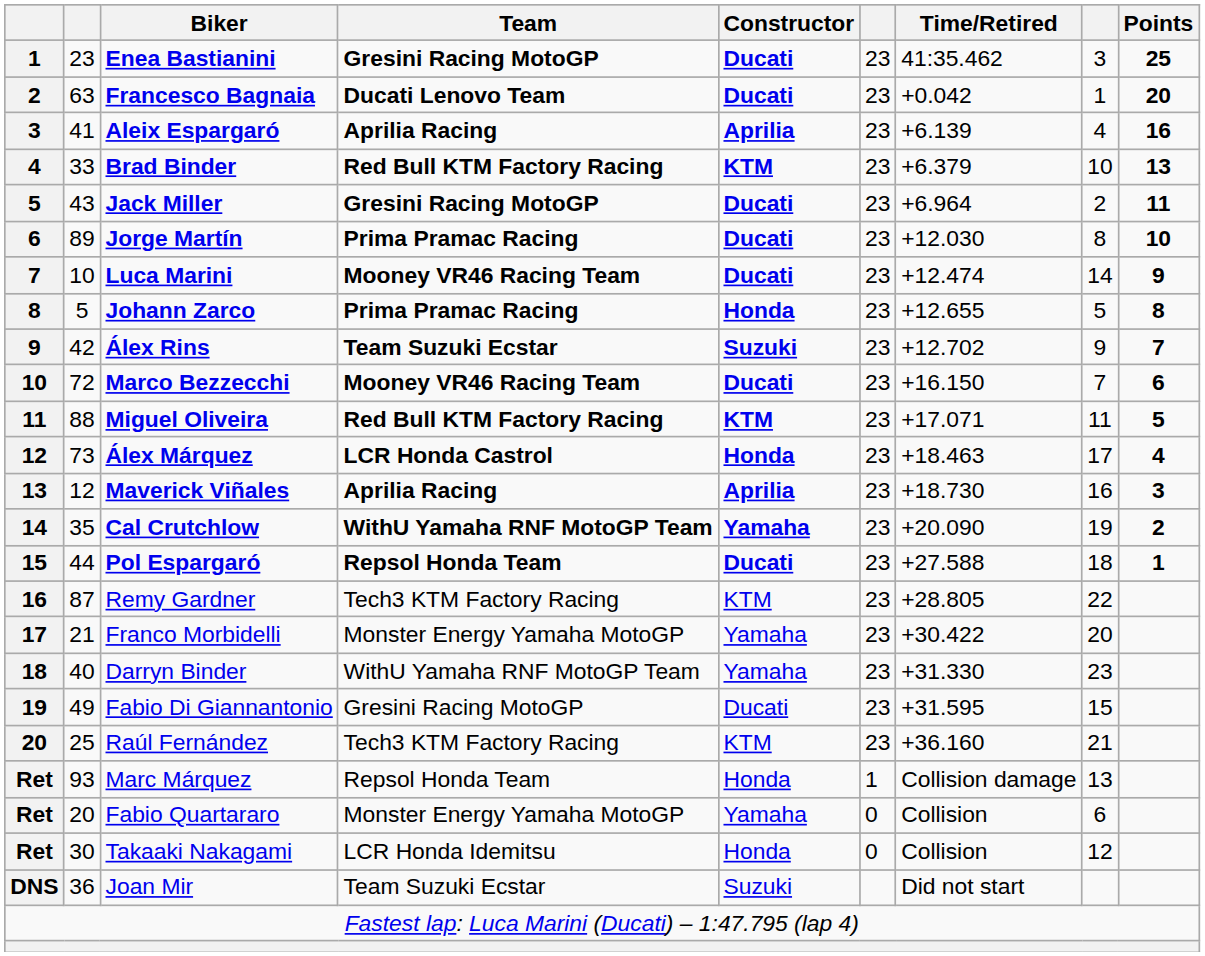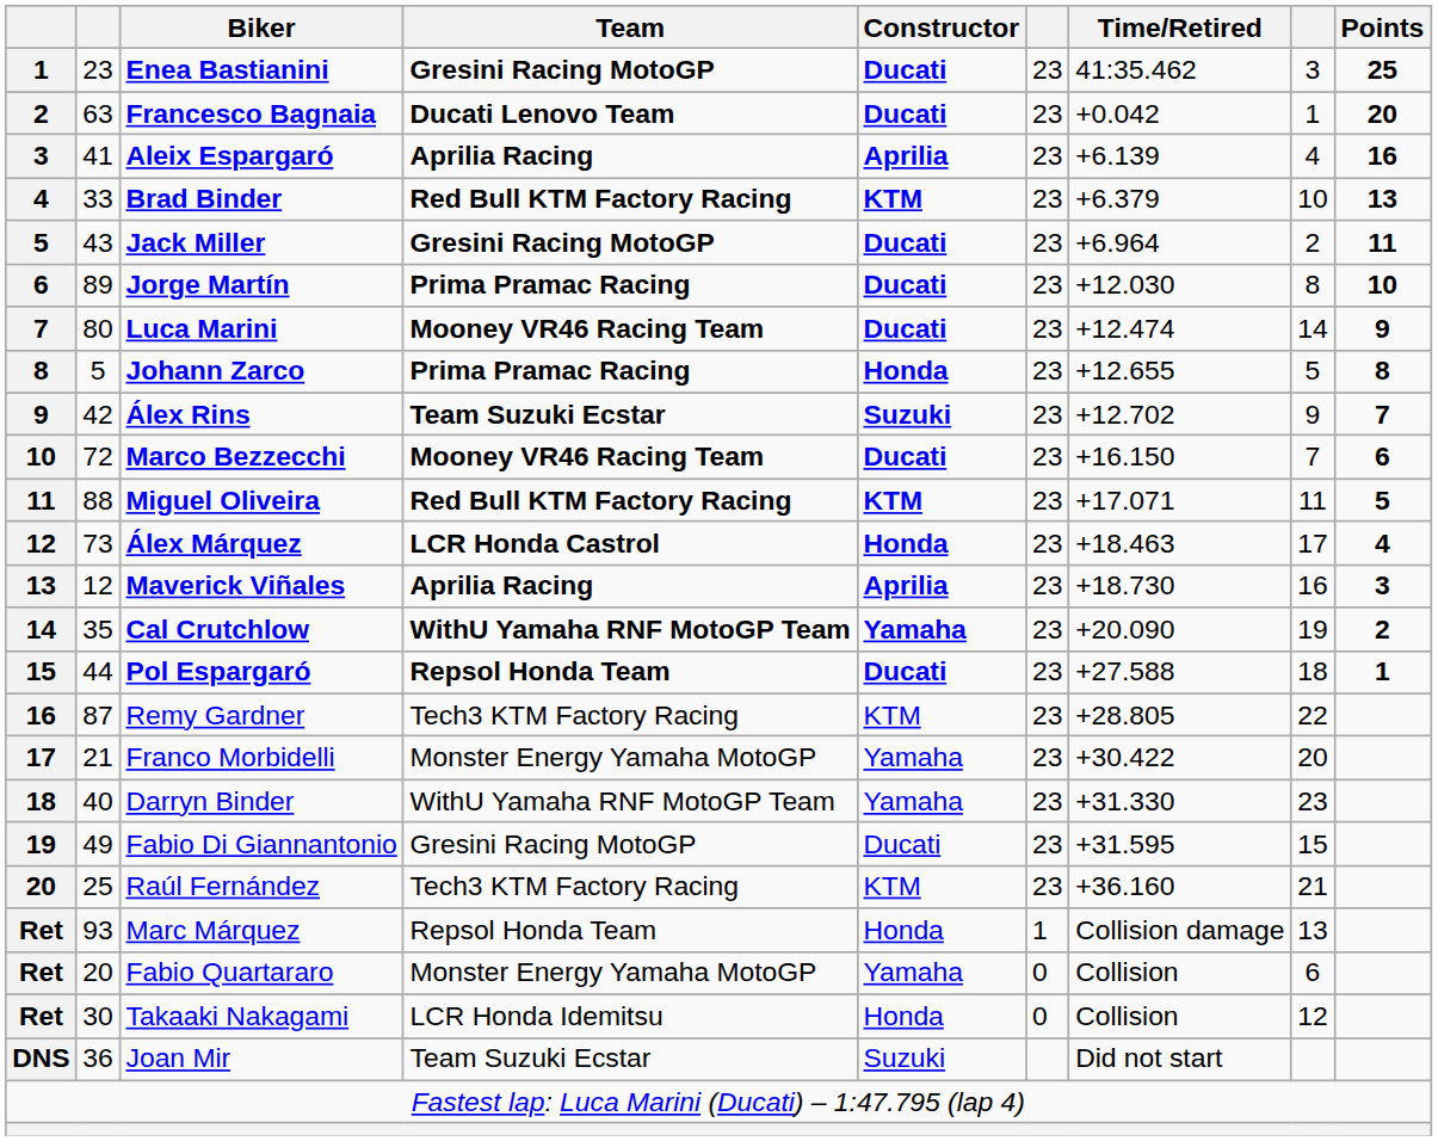Luca Marini | column 2: 10 -> 80
